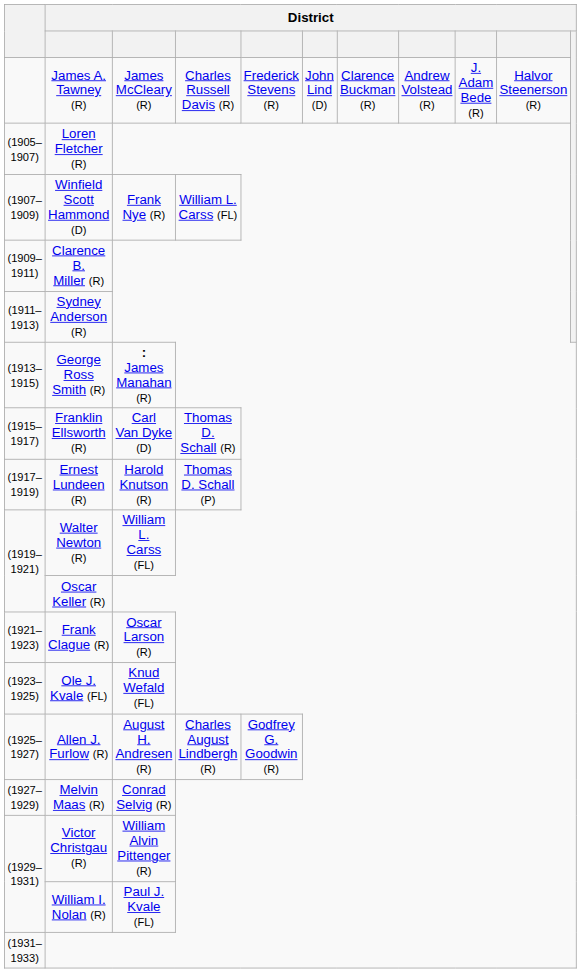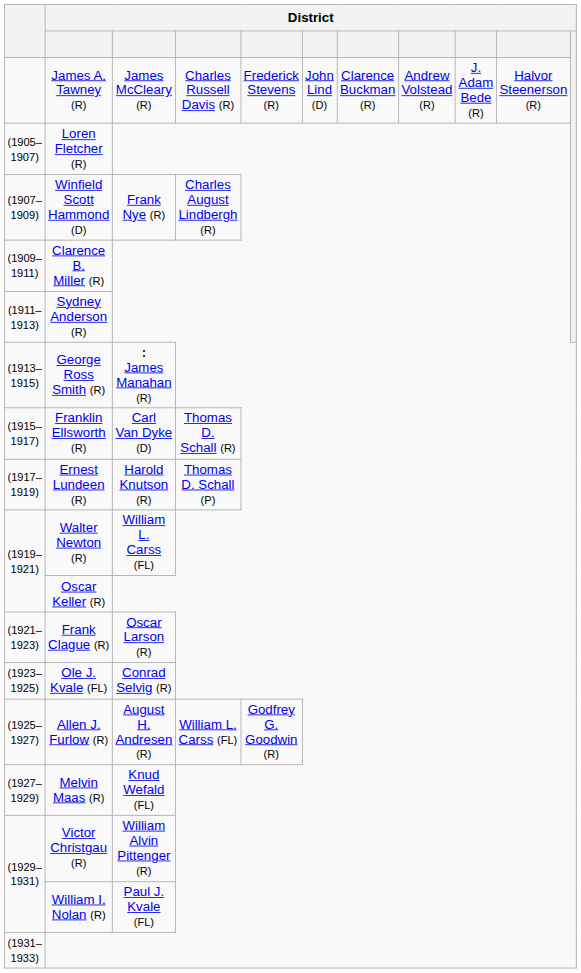Winfield Scott Hammond (D) | column 4: William L. Carss (FL) -> Charles August Lindbergh (R)
Ole J. Kvale (FL) | column 3: Knud Wefald (FL) -> Conrad Selvig (R)
Allen J. Furlow (R) | column 4: Charles August Lindbergh (R) -> William L. Carss (FL)
Melvin Maas (R) | column 3: Conrad Selvig (R) -> Knud Wefald (FL)
